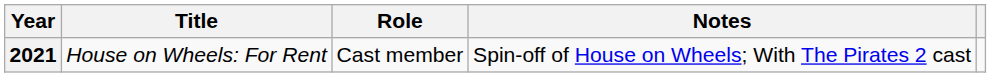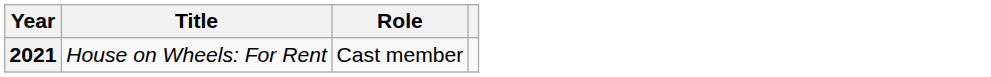- column: Notes | Spin-off of House on Wheels; With The Pirates 2 cast
